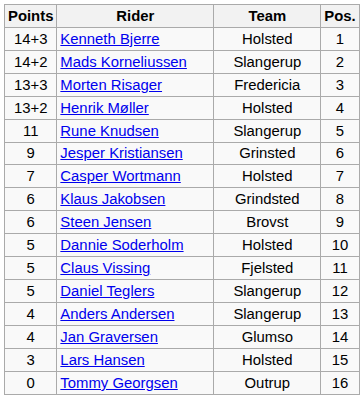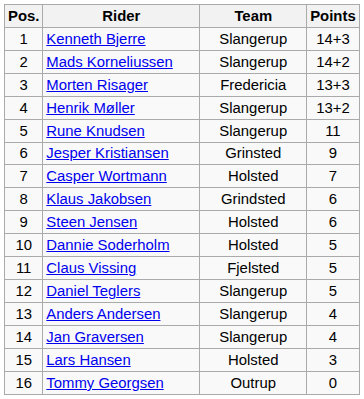columns swapped: Pos. <-> Points
Kenneth Bjerre | Team: Holsted -> Slangerup
Henrik Møller | Team: Holsted -> Slangerup
Steen Jensen | Team: Brovst -> Holsted
Jan Graversen | Team: Glumso -> Slangerup
